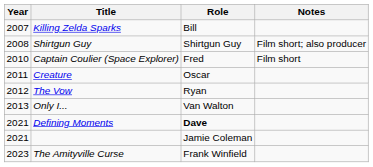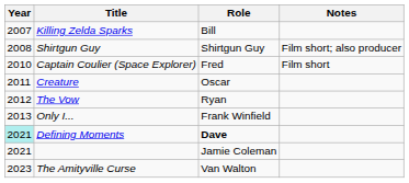Only I... | Role: Van Walton -> Frank Winfield
Defining Moments | Year: no background -> paleturquoise background
The Amityville Curse | Role: Frank Winfield -> Van Walton
